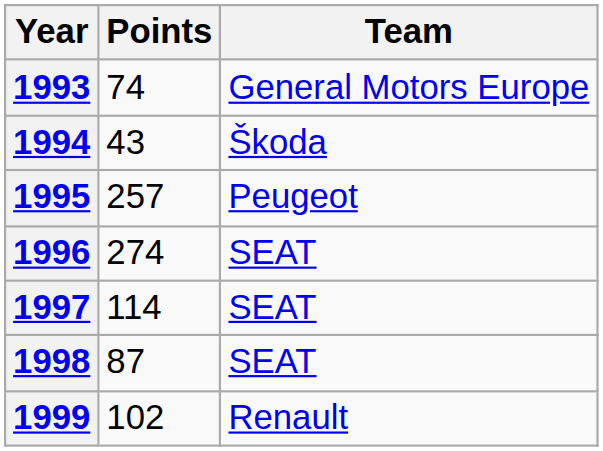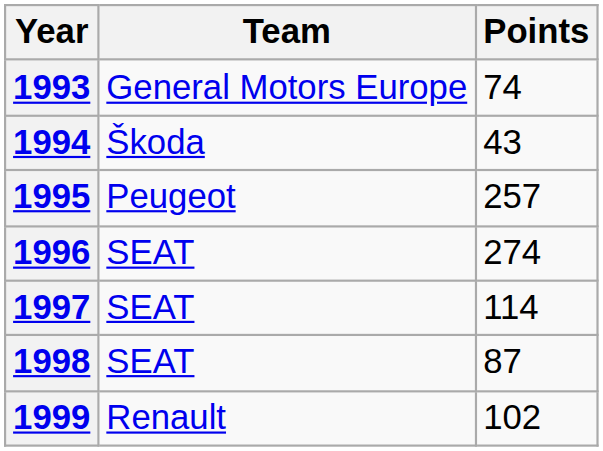columns swapped: Team <-> Points
